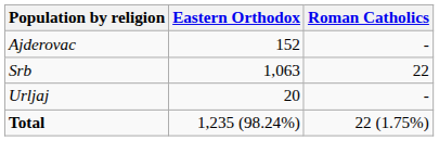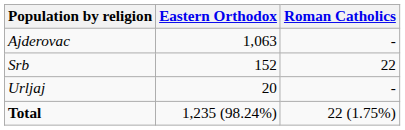Ajderovac | Eastern Orthodox: 152 -> 1,063
Srb | Eastern Orthodox: 1,063 -> 152
